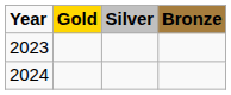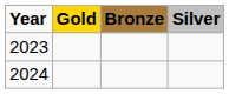columns swapped: Silver <-> Bronze
